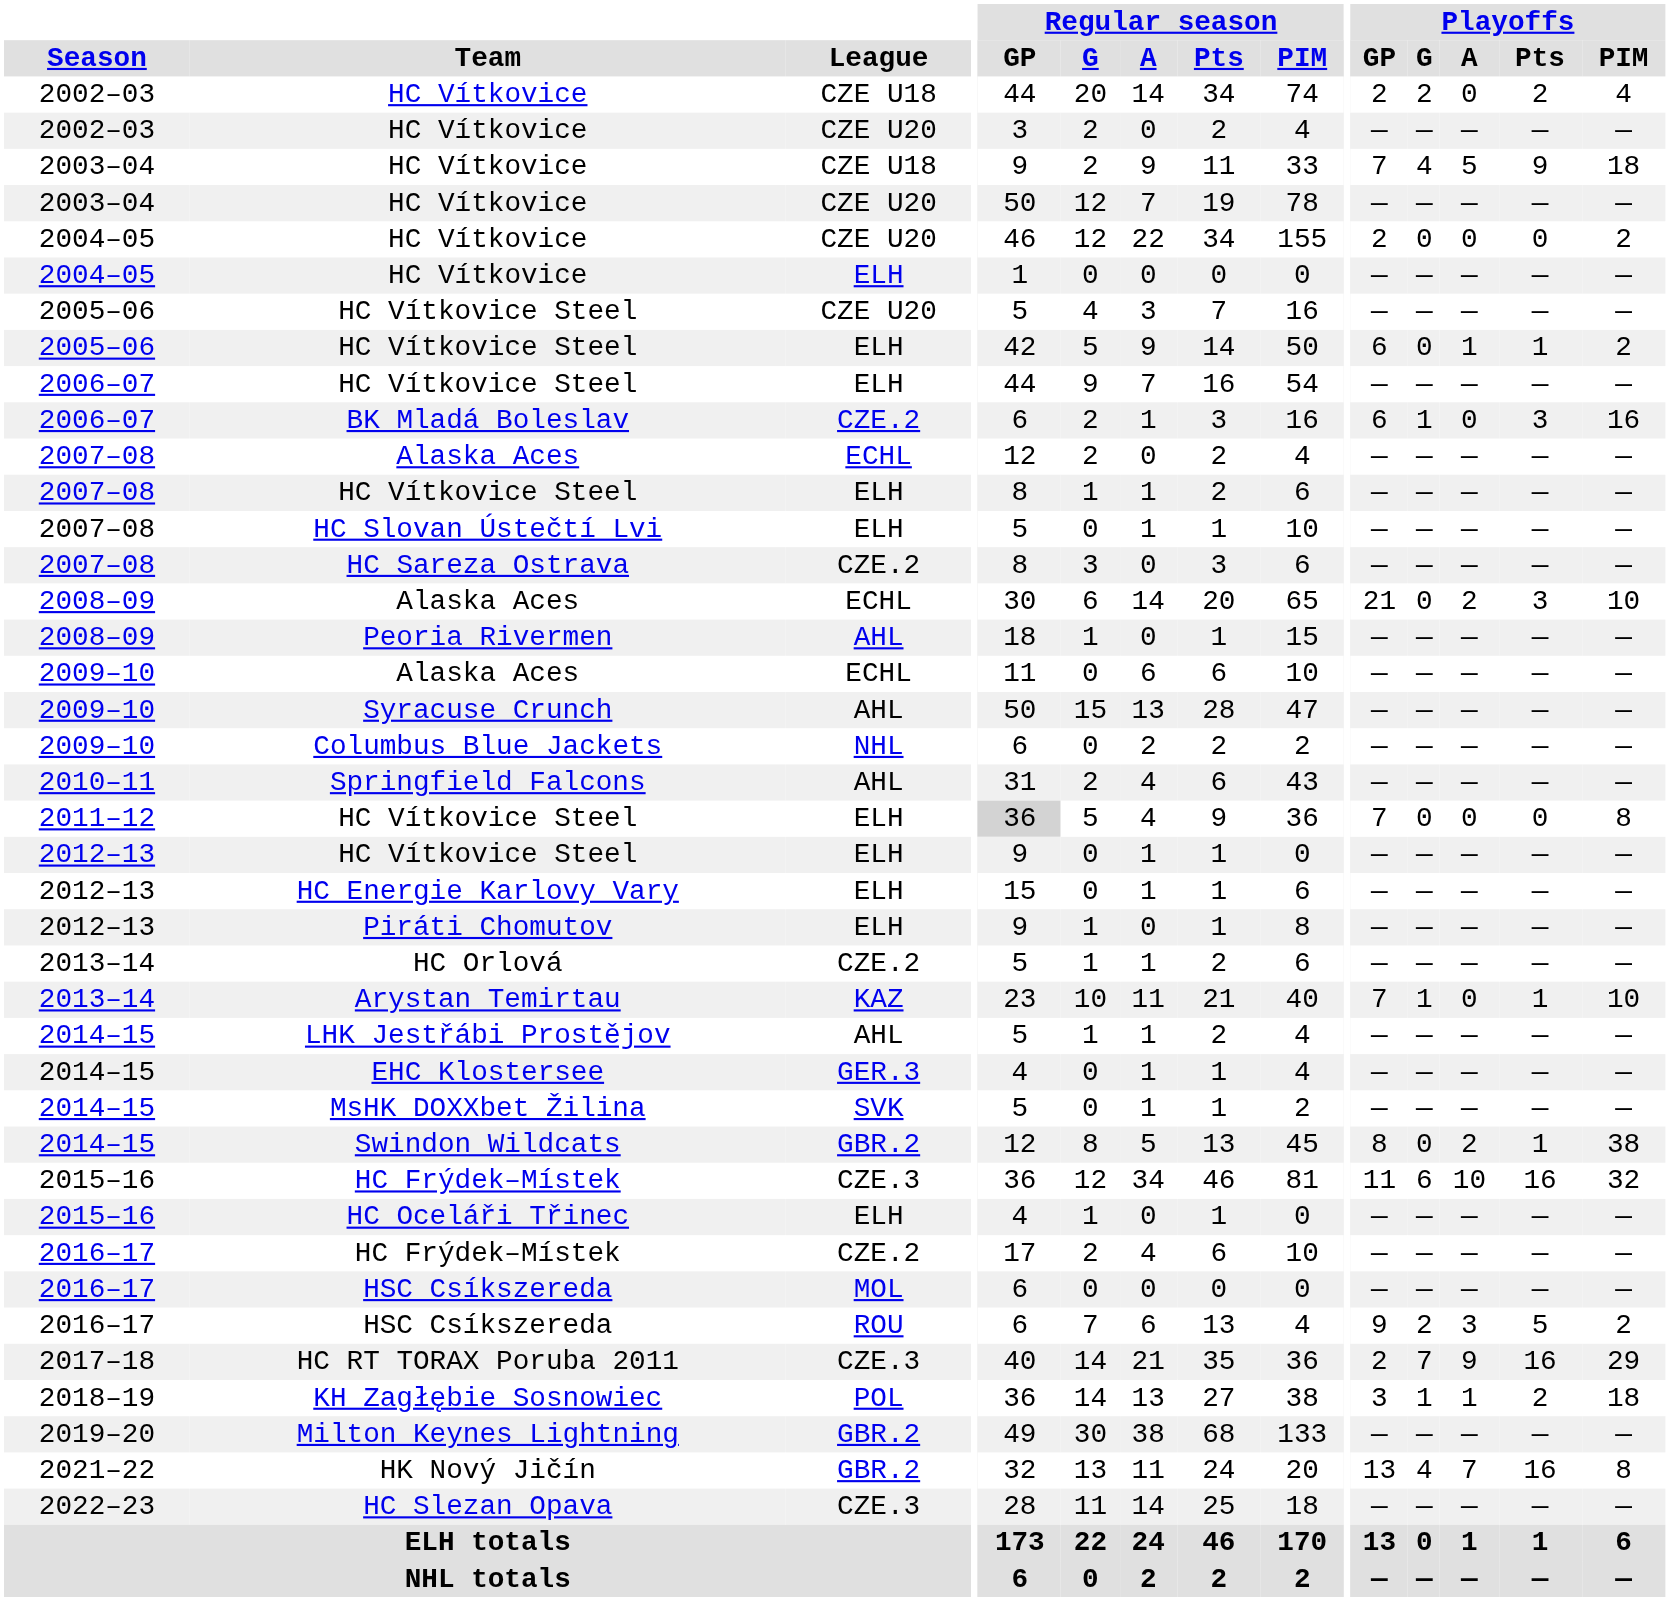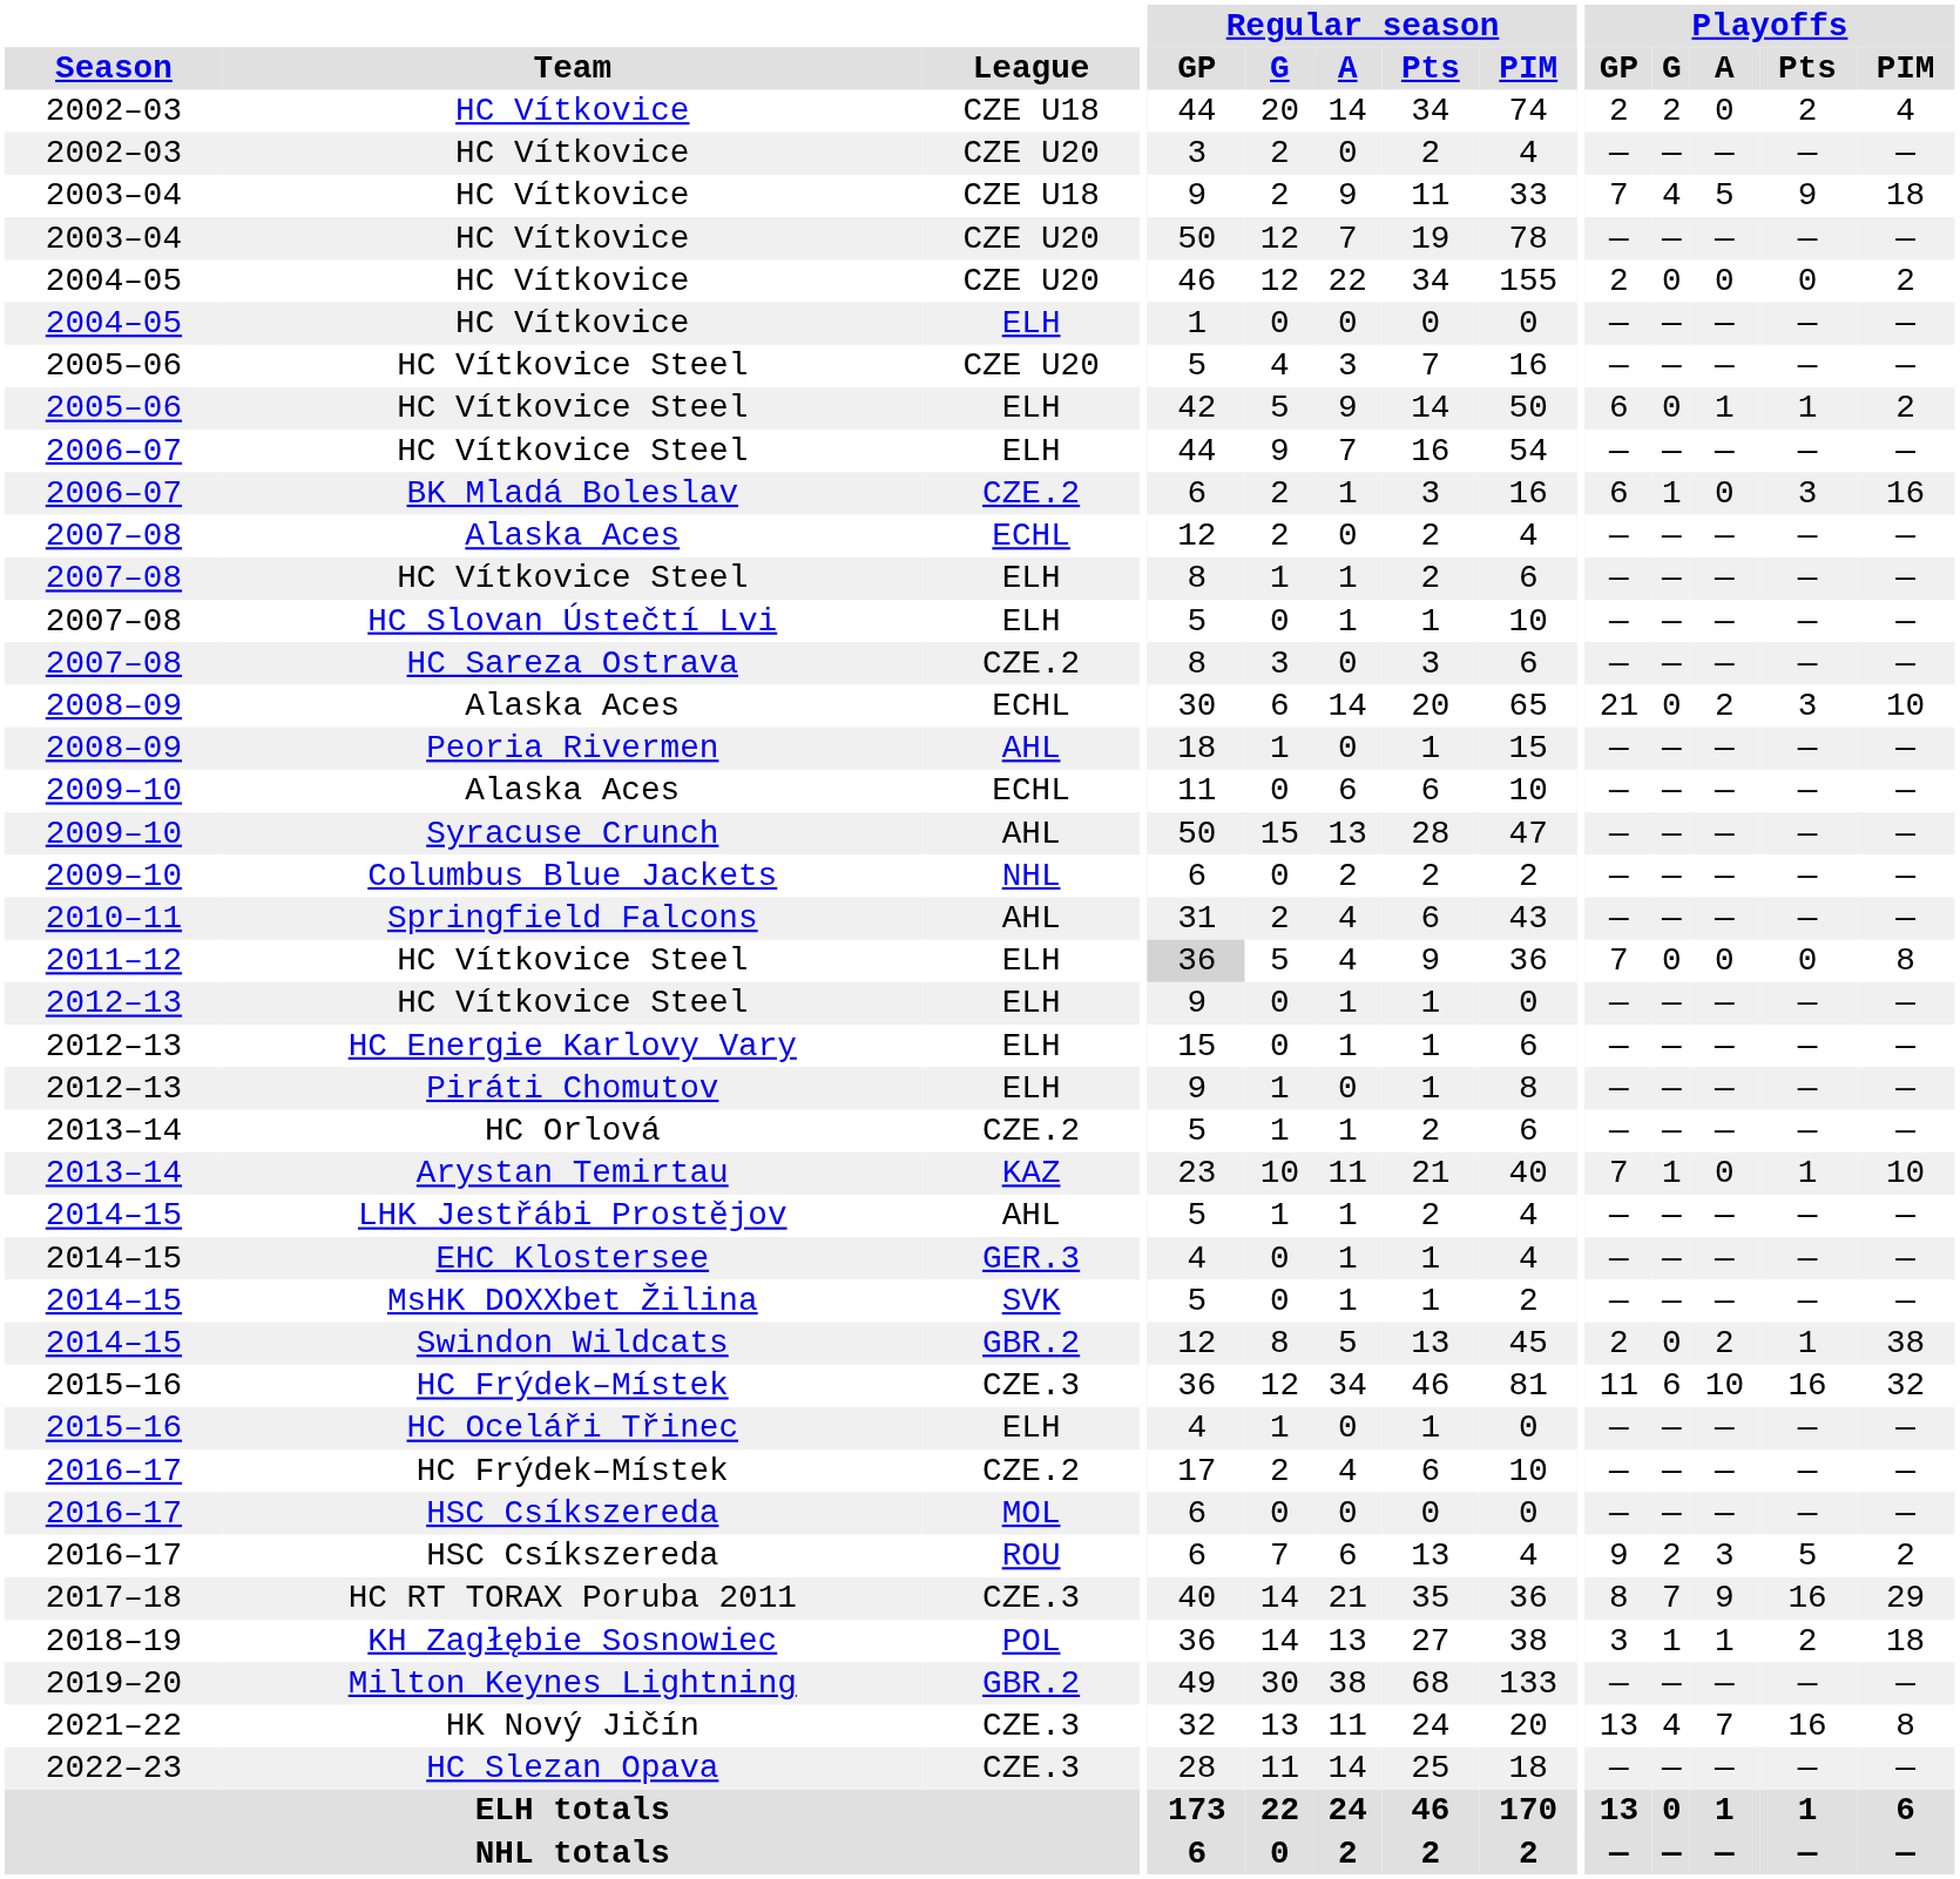Swindon Wildcats | Playoffs / GP: 8 -> 2
HC RT TORAX Poruba 2011 | Playoffs / GP: 2 -> 8
HK Nový Jičín | League: GBR.2 -> CZE.3
